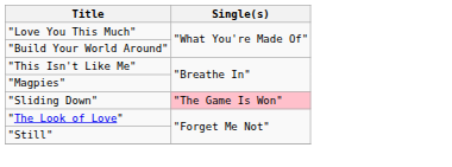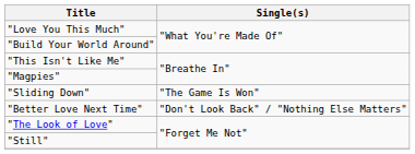"Sliding Down" | Single(s): pink background -> no background
+ row: "Better Love Next Time" | "Don't Look Back" / "Nothing Else Matters"
